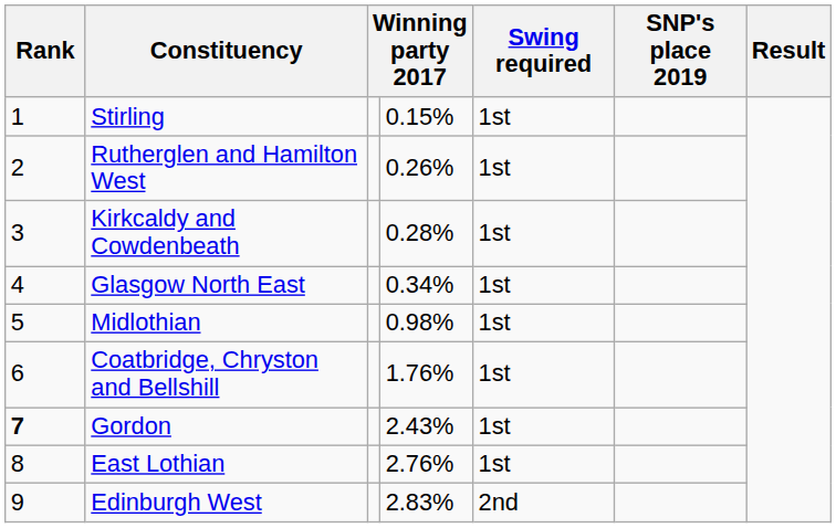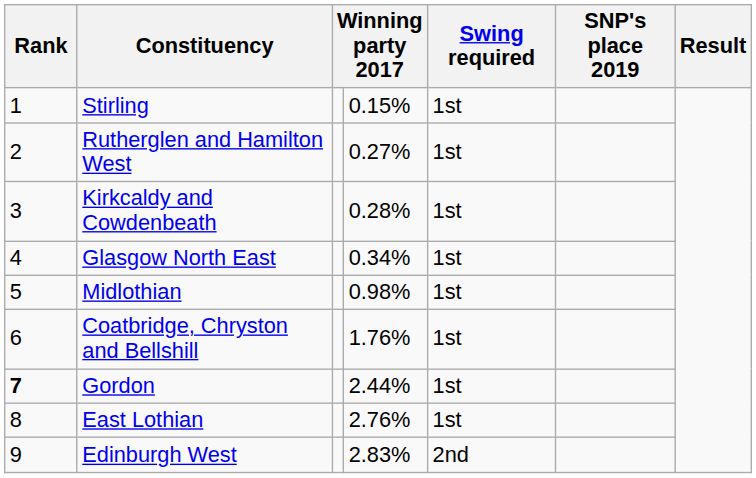Rutherglen and Hamilton West | column 4: 0.26% -> 0.27%
Gordon | column 4: 2.43% -> 2.44%
